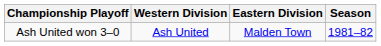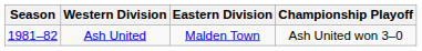columns swapped: Season <-> Championship Playoff
